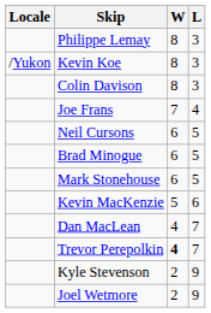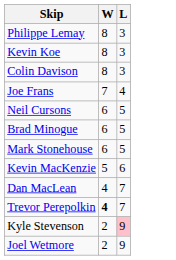- column: Locale | /Yukon
Kyle Stevenson | L: no background -> pink background
